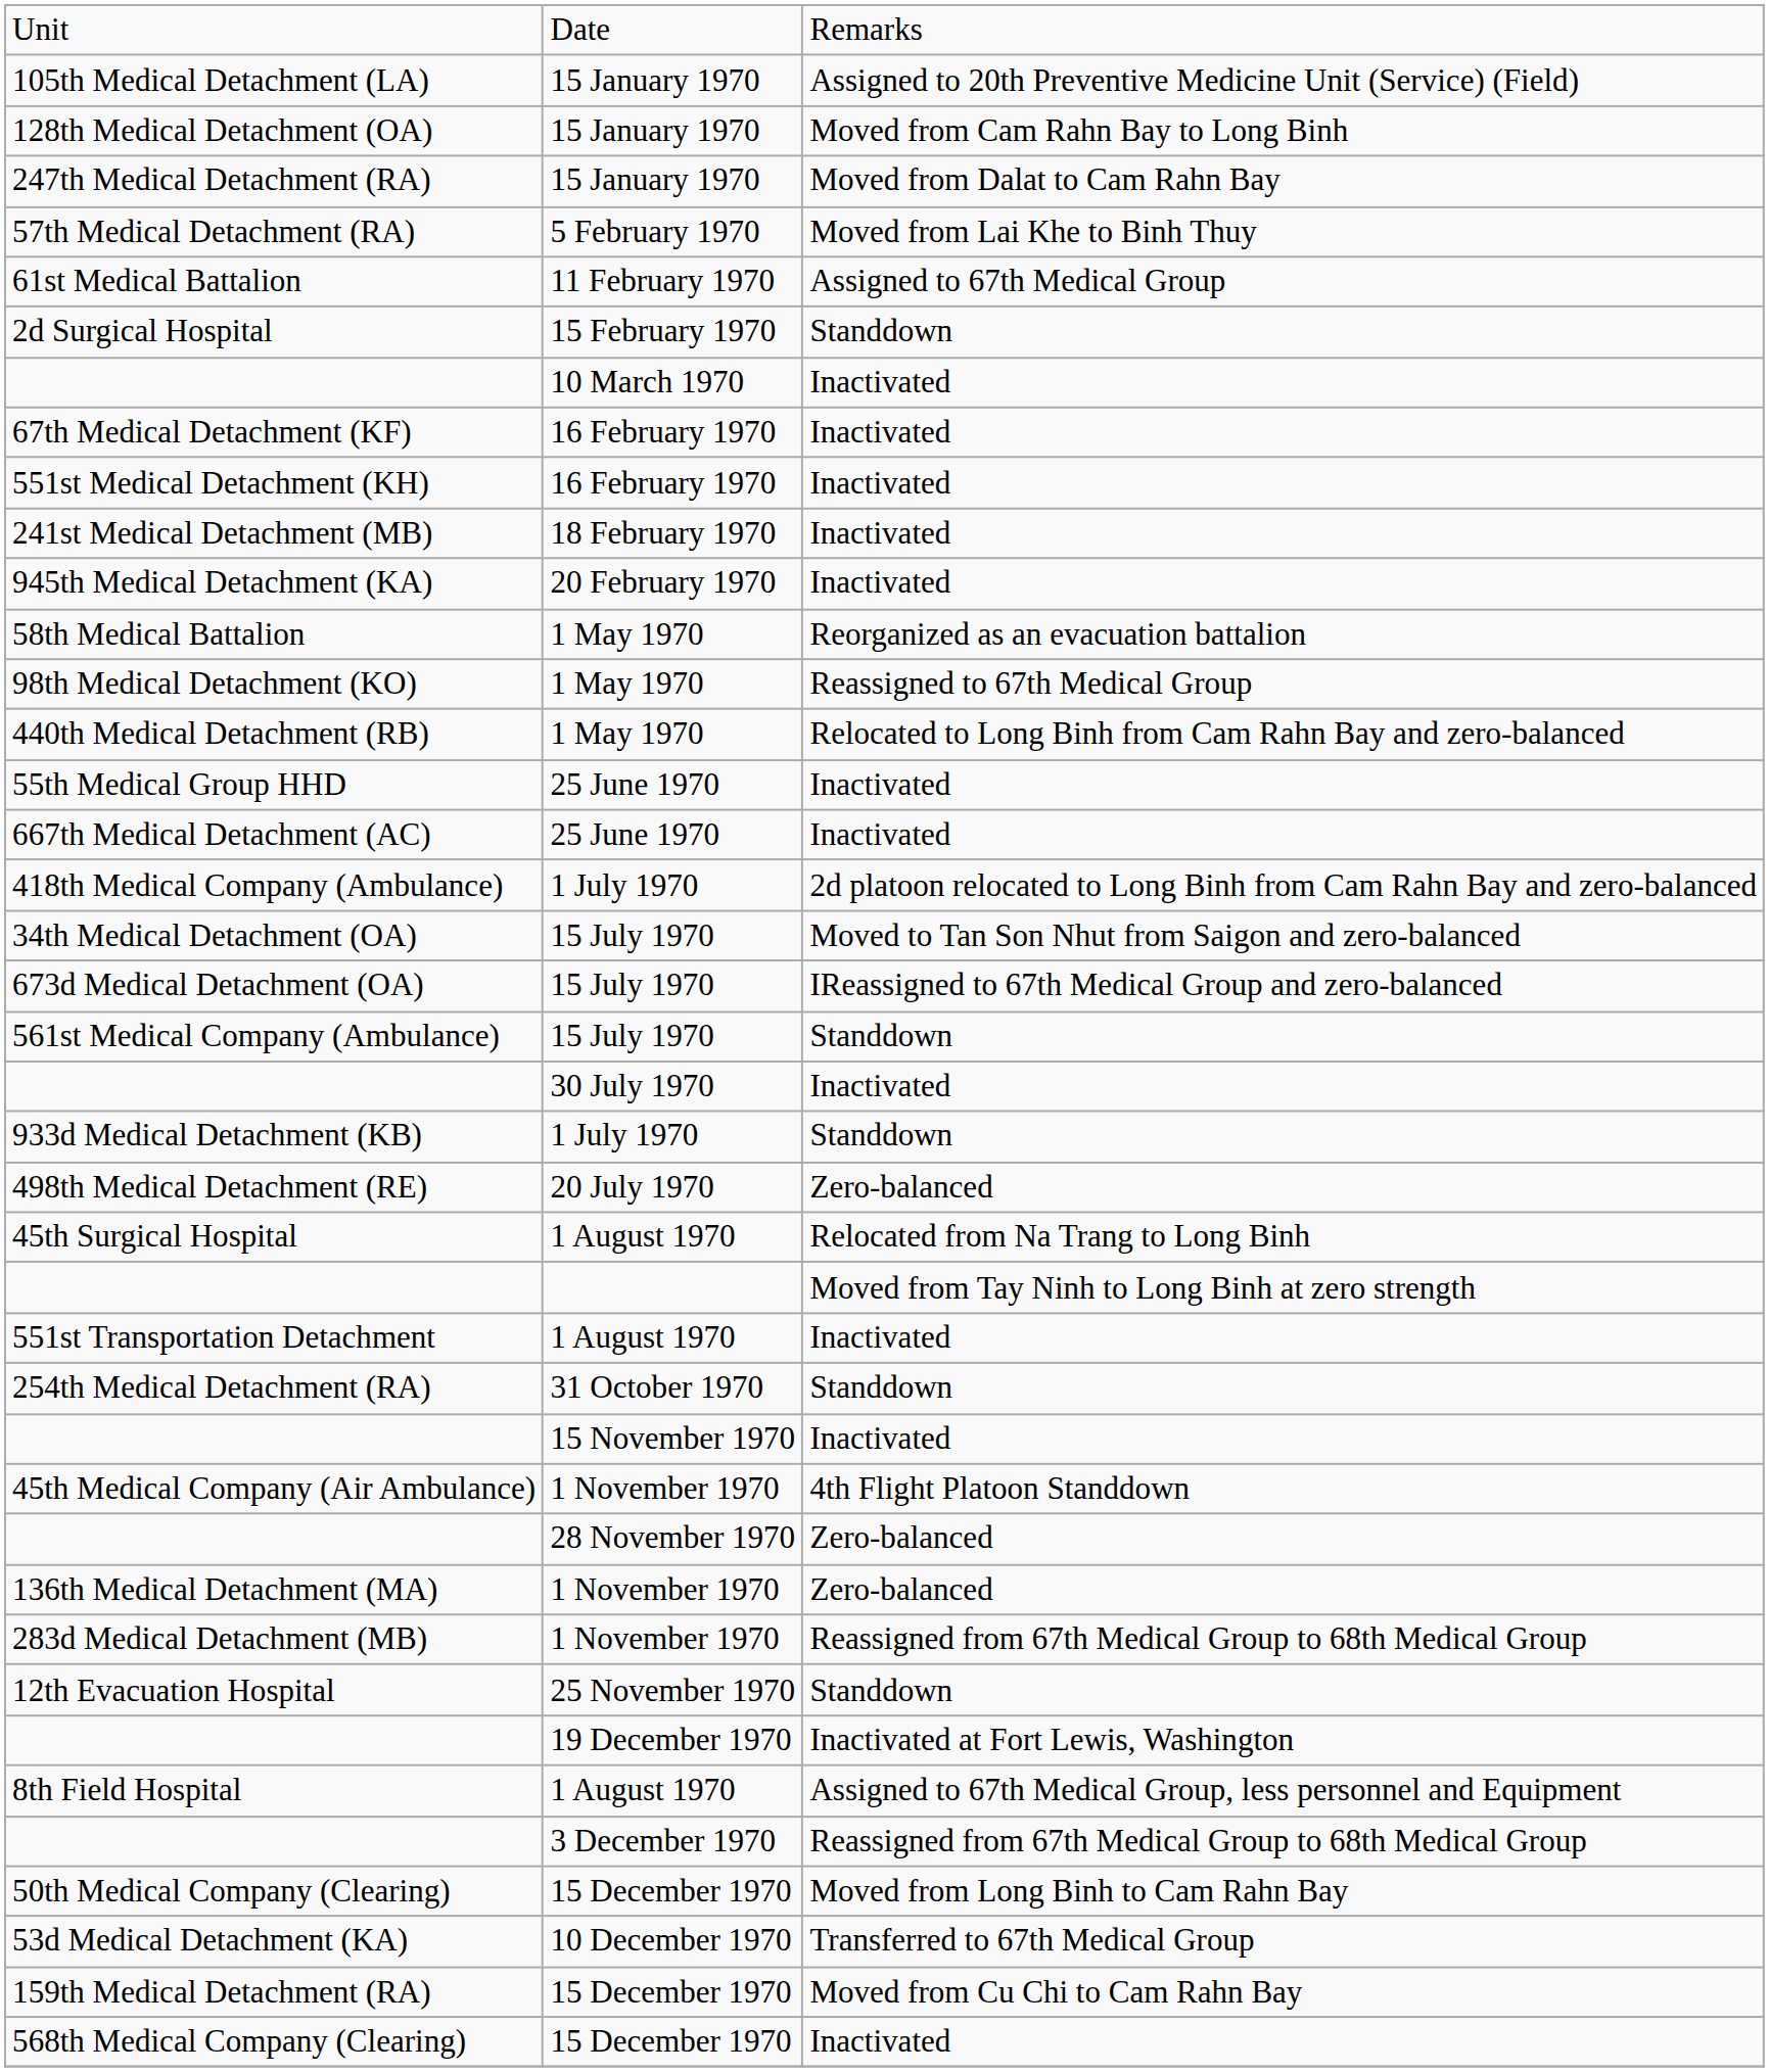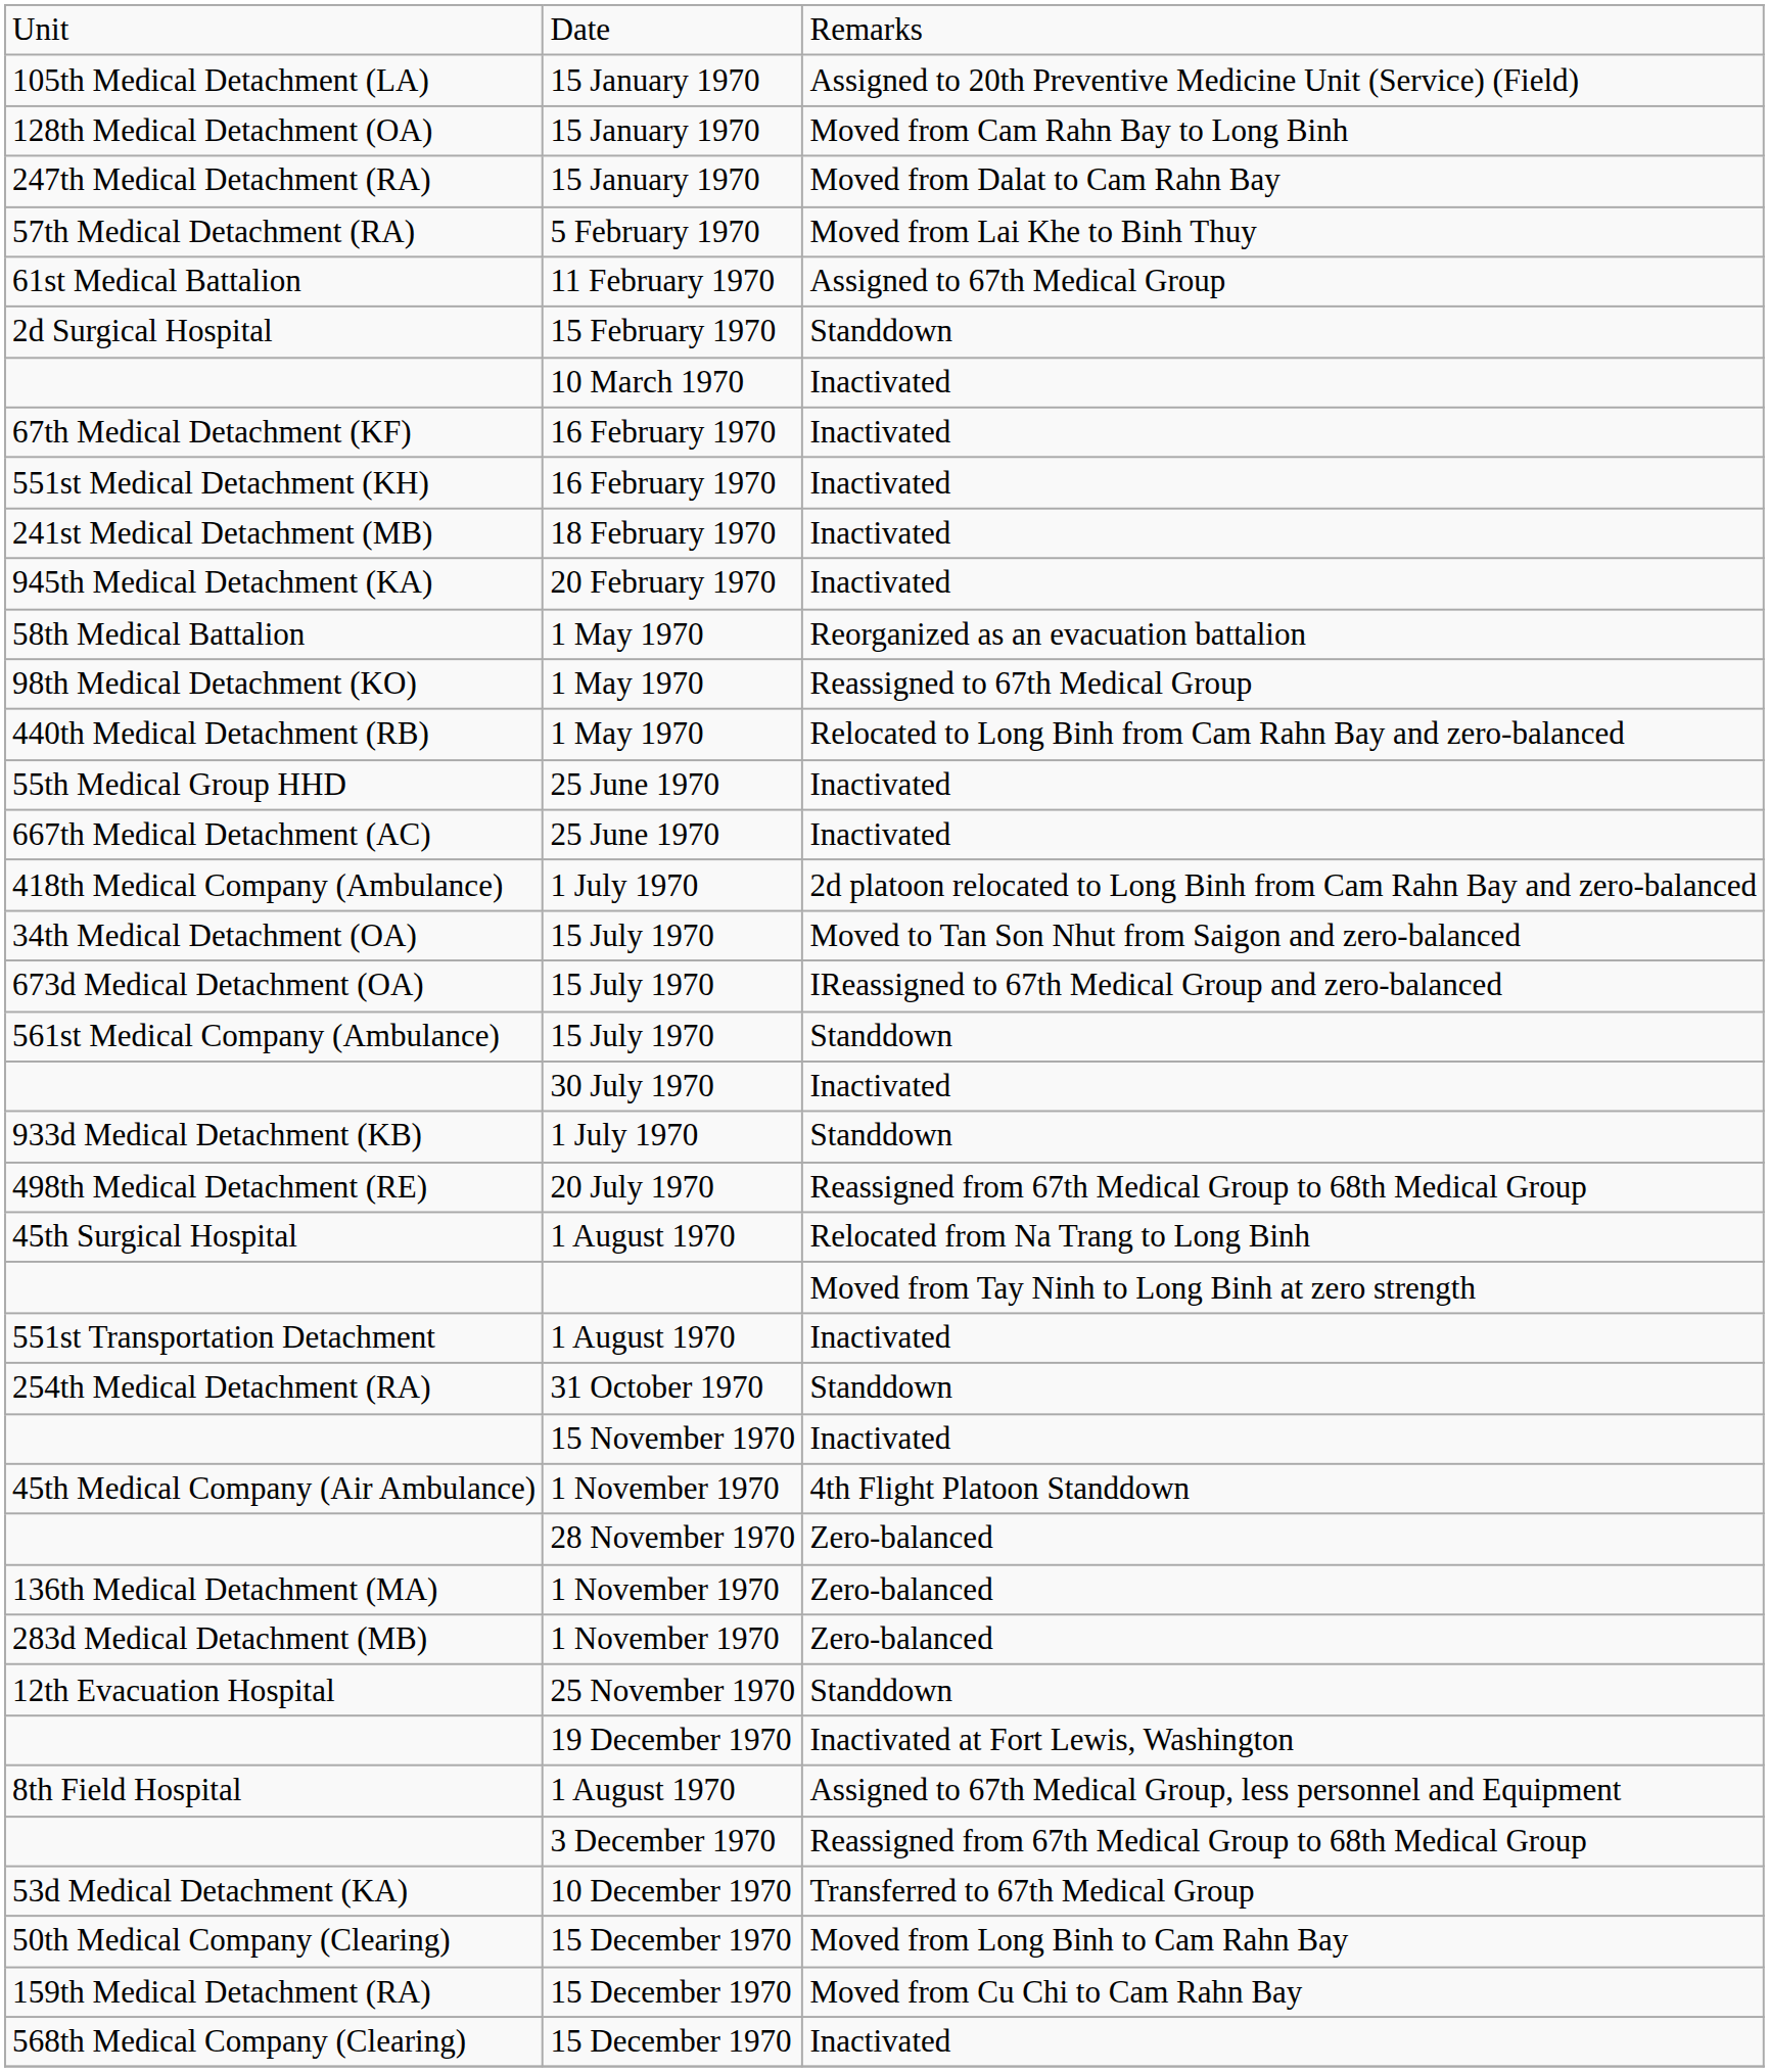498th Medical Detachment (RE) | column 3: Zero-balanced -> Reassigned from 67th Medical Group to 68th Medical Group
283d Medical Detachment (MB) | column 3: Reassigned from 67th Medical Group to 68th Medical Group -> Zero-balanced
rows swapped: 53d Medical Detachment (KA) <-> 50th Medical Company (Clearing)
